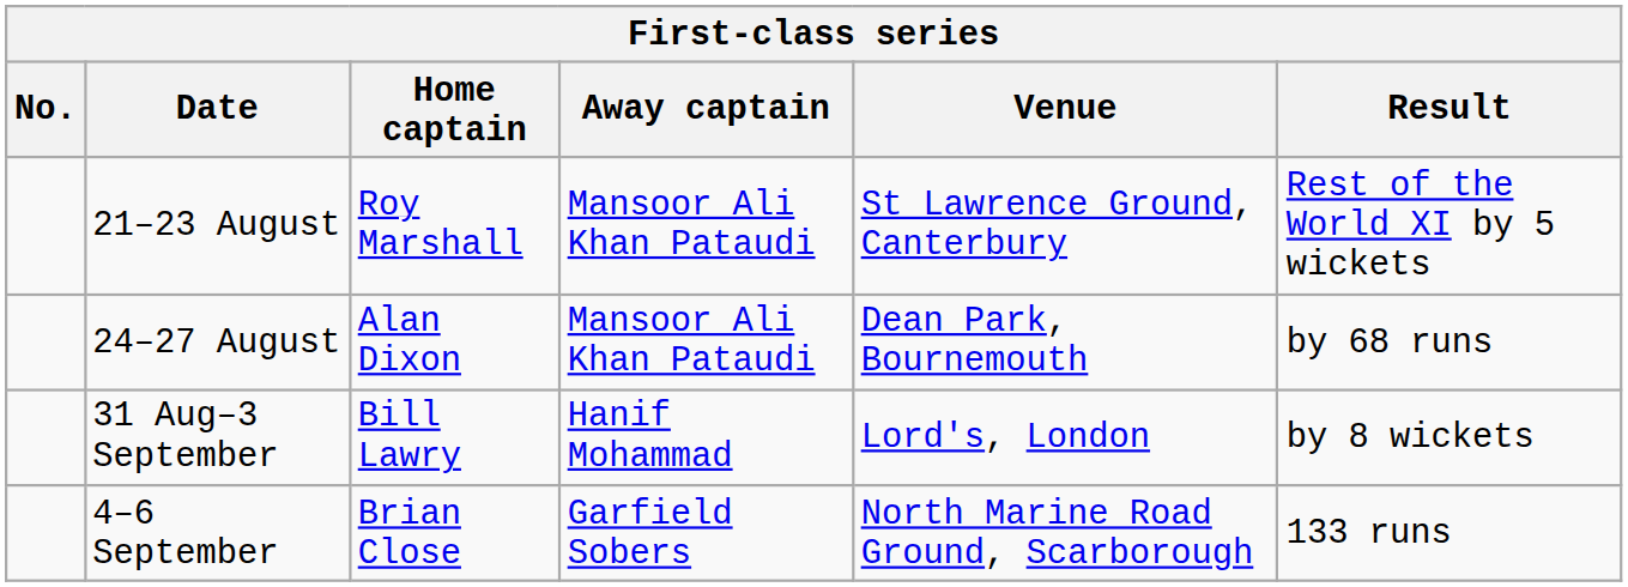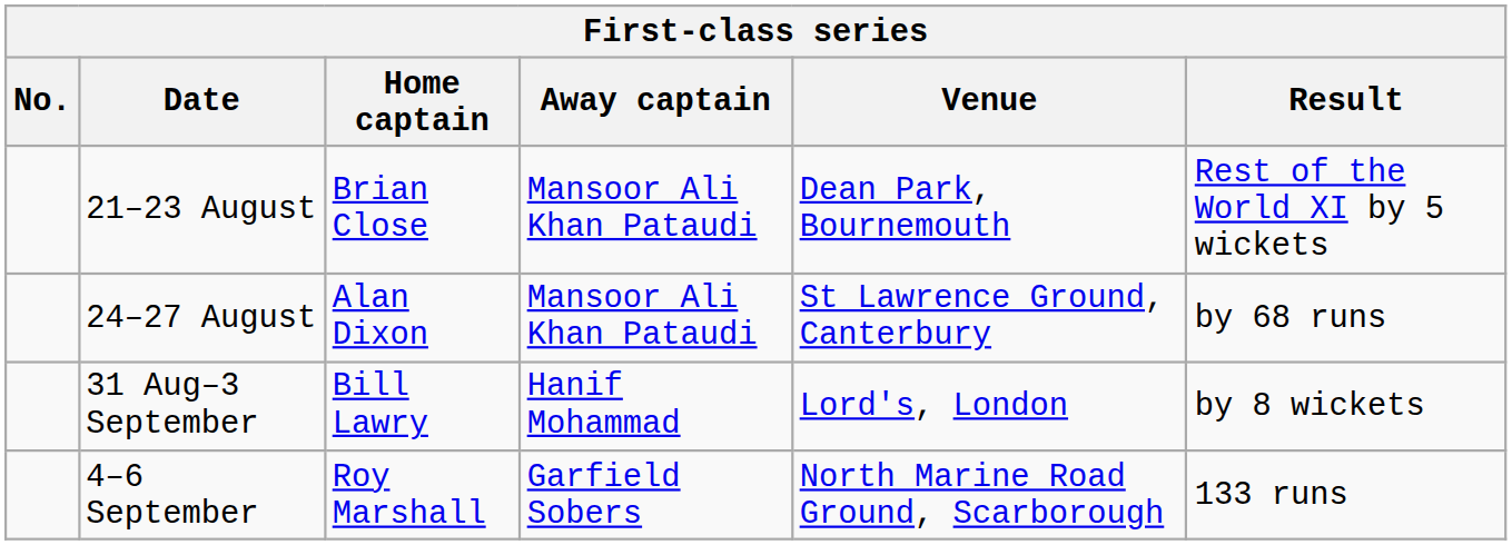21–23 August | Home captain: Roy Marshall -> Brian Close
21–23 August | Venue: St Lawrence Ground, Canterbury -> Dean Park, Bournemouth
24–27 August | Venue: Dean Park, Bournemouth -> St Lawrence Ground, Canterbury
4–6 September | Home captain: Brian Close -> Roy Marshall
